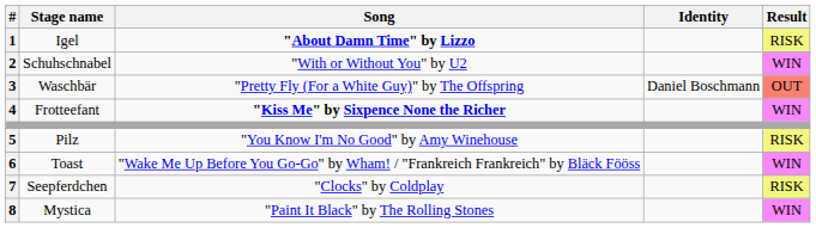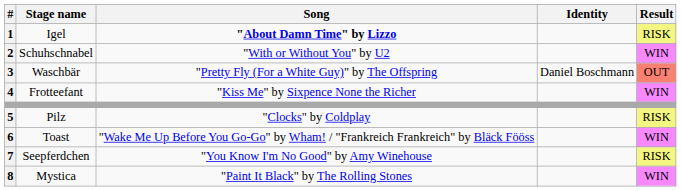Frotteefant | Song: bold -> normal
Pilz | Song: "You Know I'm No Good" by Amy Winehouse -> "Clocks" by Coldplay
Seepferdchen | Song: "Clocks" by Coldplay -> "You Know I'm No Good" by Amy Winehouse
